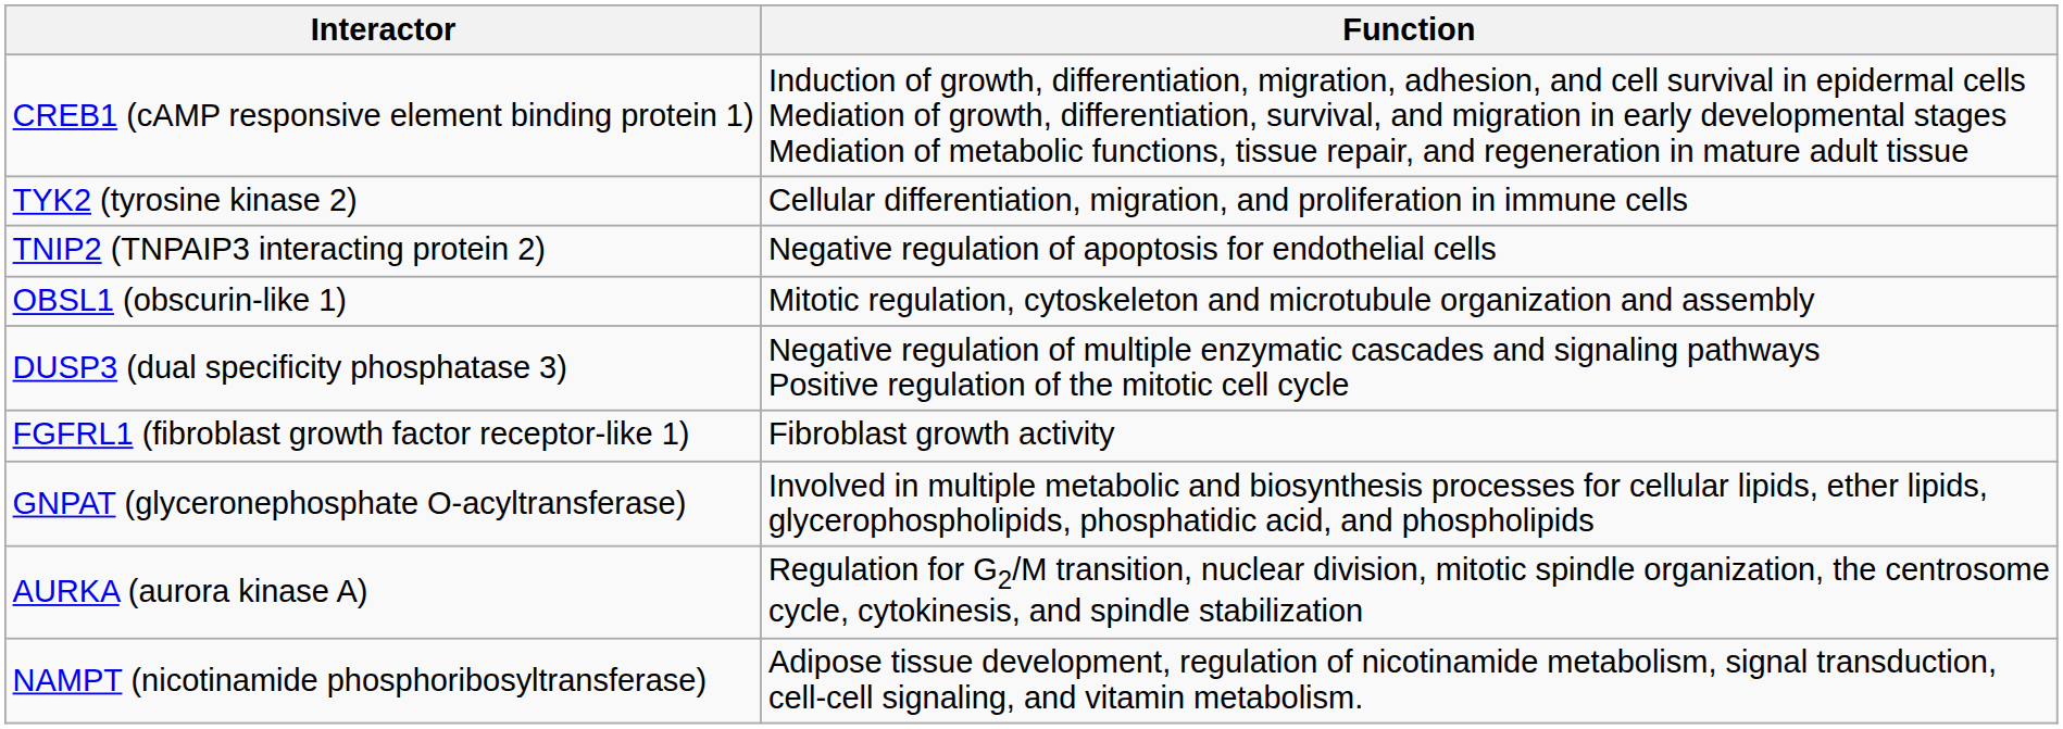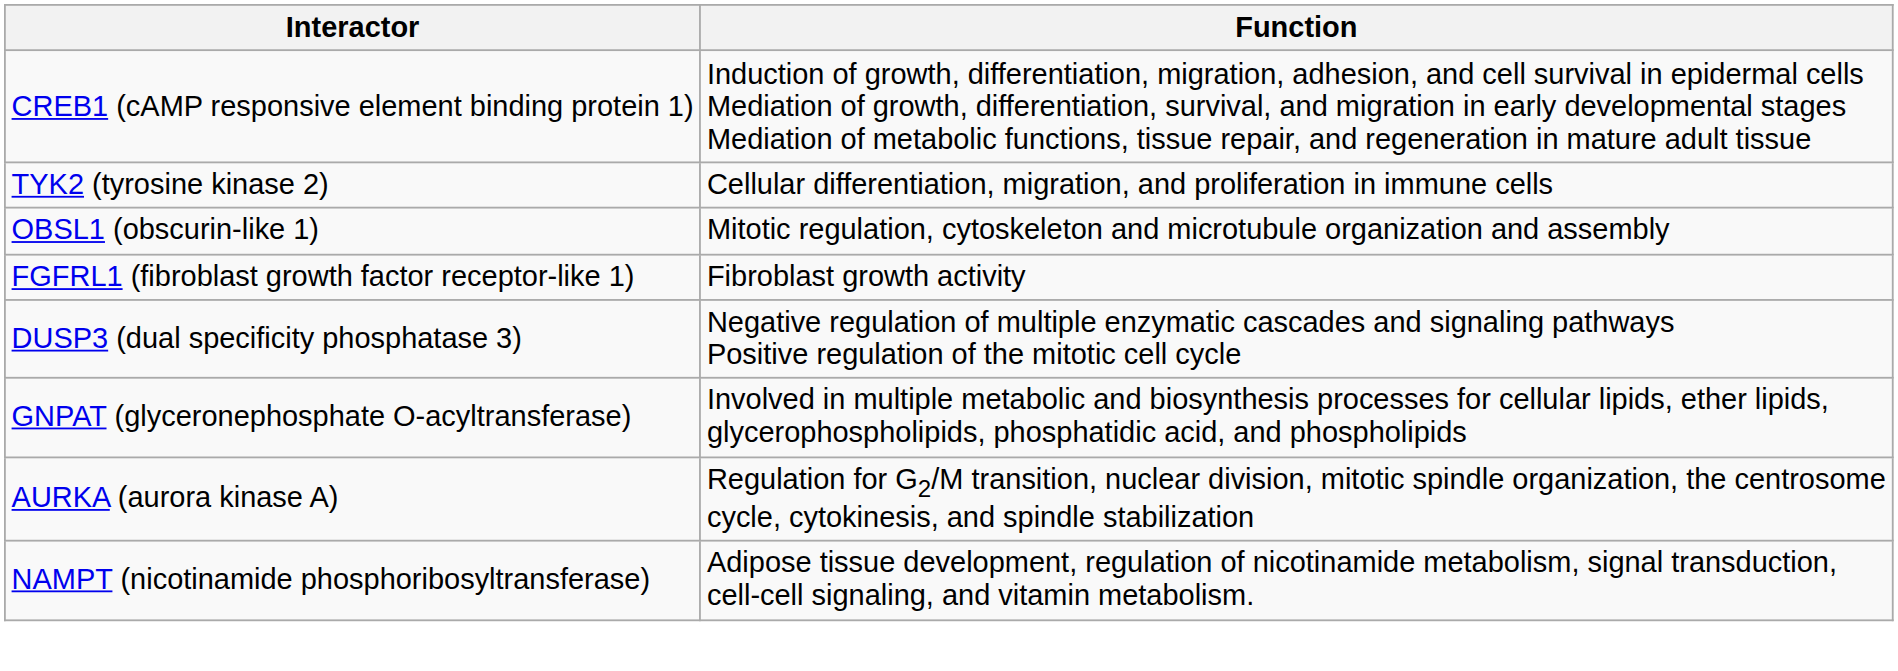- row: TNIP2 (TNPAIP3 interacting protein 2) | Negative regulation of apoptosis for endothelial cells
rows swapped: DUSP3 (dual specificity phosphatase 3) <-> FGFRL1 (fibroblast growth factor receptor-like 1)
